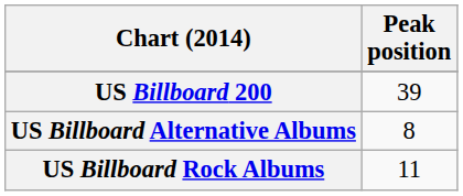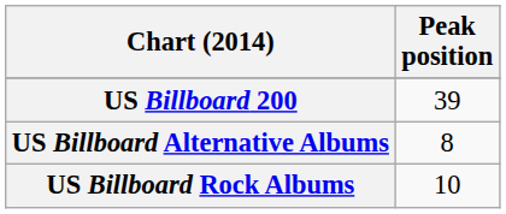US Billboard Rock Albums | Peak position: 11 -> 10
